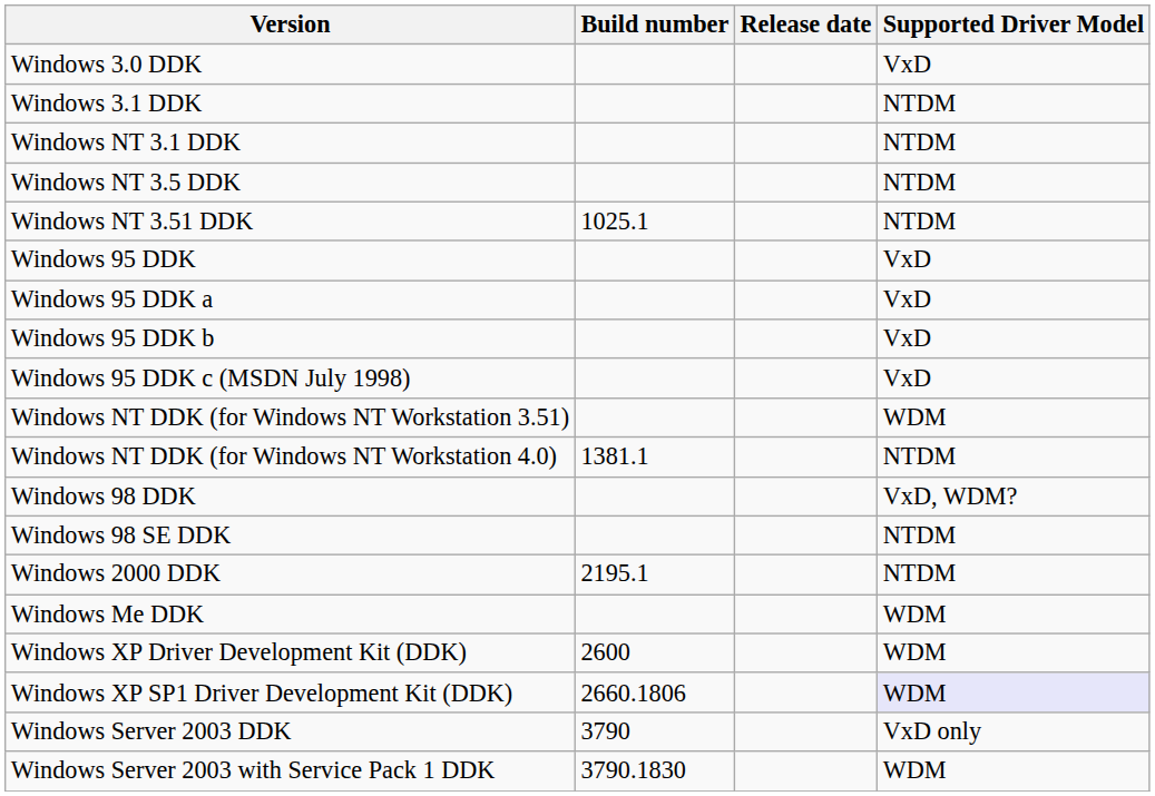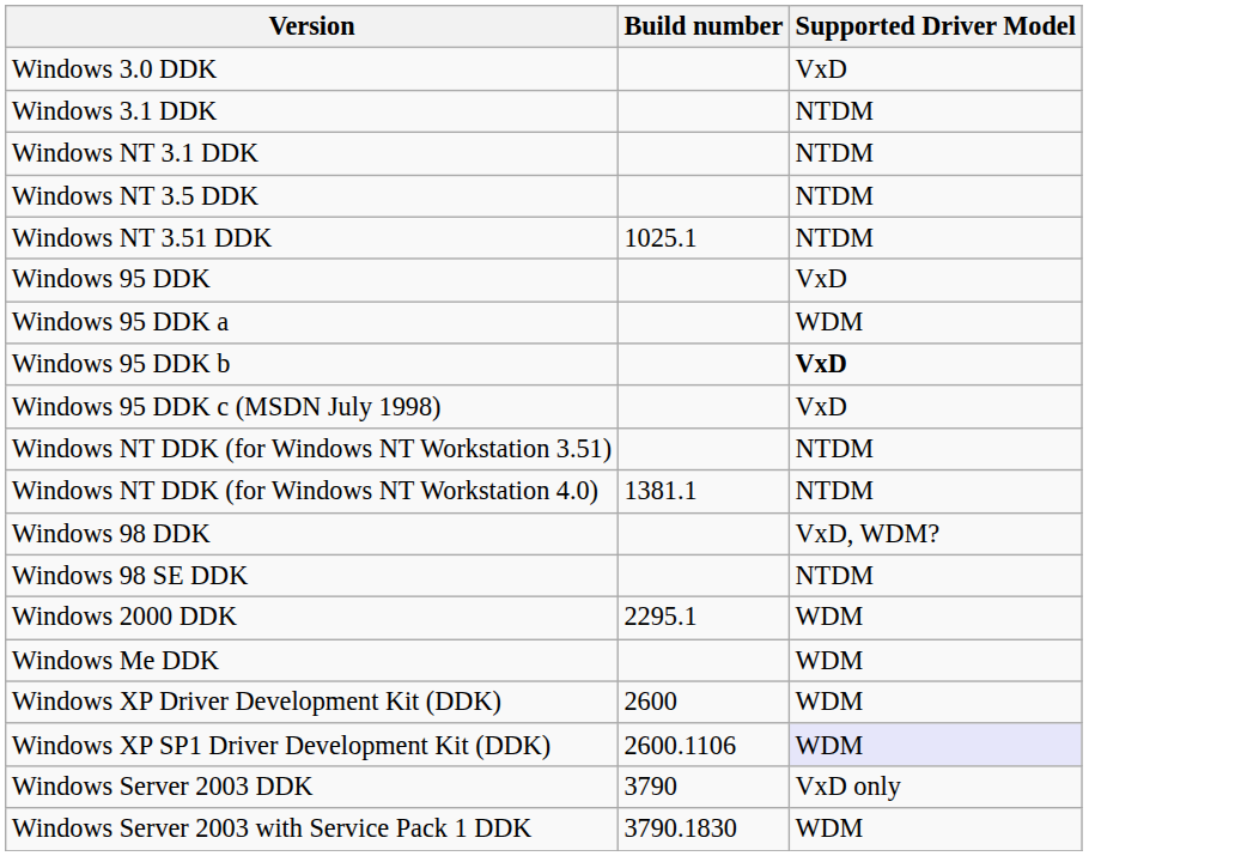- column: Release date
Windows 95 DDK a | Supported Driver Model: VxD -> WDM
Windows 95 DDK b | Supported Driver Model: normal -> bold
Windows NT DDK (for Windows NT Workstation 3.51) | Supported Driver Model: WDM -> NTDM
Windows 2000 DDK | Build number: 2195.1 -> 2295.1
Windows 2000 DDK | Supported Driver Model: NTDM -> WDM
Windows XP SP1 Driver Development Kit (DDK) | Build number: 2660.1806 -> 2600.1106
